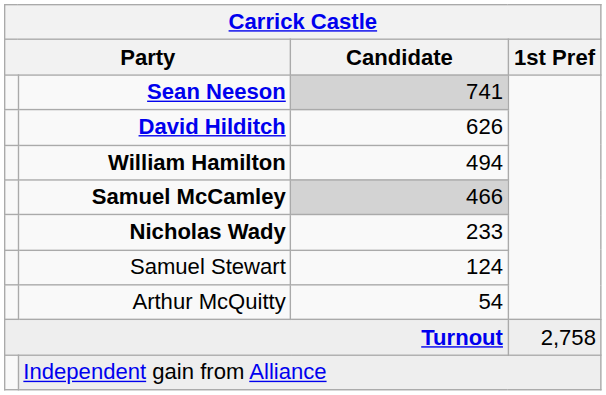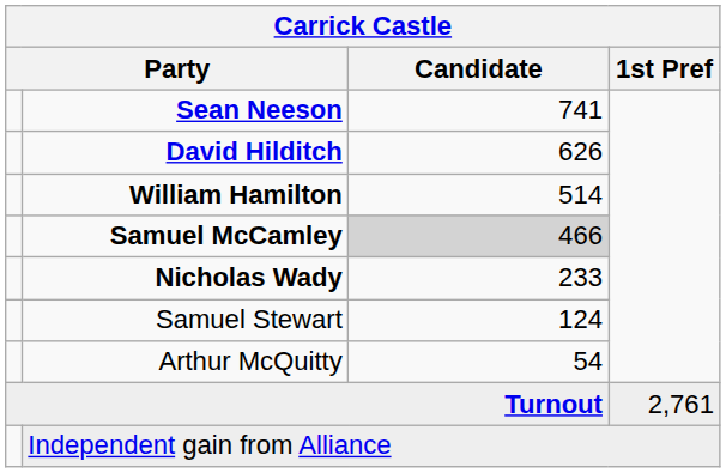Sean Neeson | Candidate: lightgrey background -> no background
William Hamilton | Candidate: 494 -> 514
Turnout | 1st Pref: 2,758 -> 2,761
